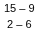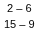rows swapped: 2 – 6 <-> 15 – 9
